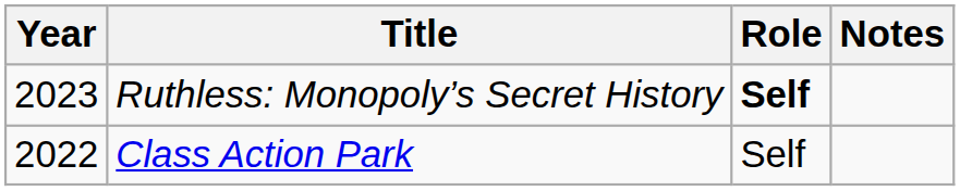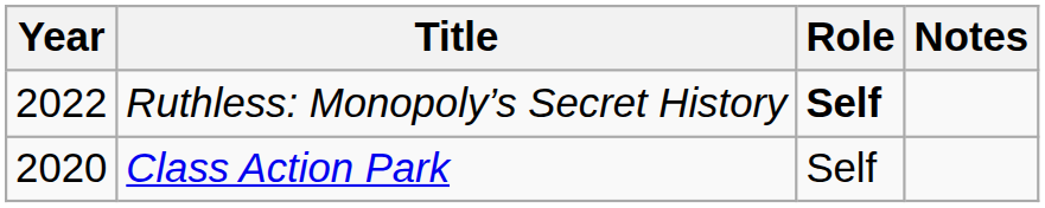Ruthless: Monopoly’s Secret History | Year: 2023 -> 2022
Class Action Park | Year: 2022 -> 2020
